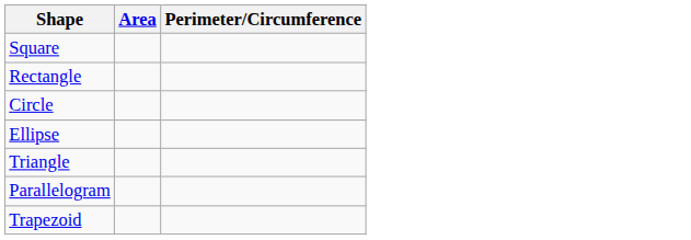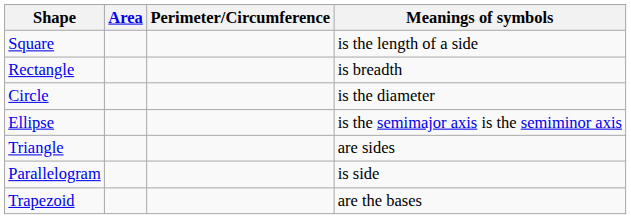+ column: Meanings of symbols | is the length of a side | is breadth | is the diameter | is the semimajor axis is the semiminor axis | are sides | is side | are the bases
